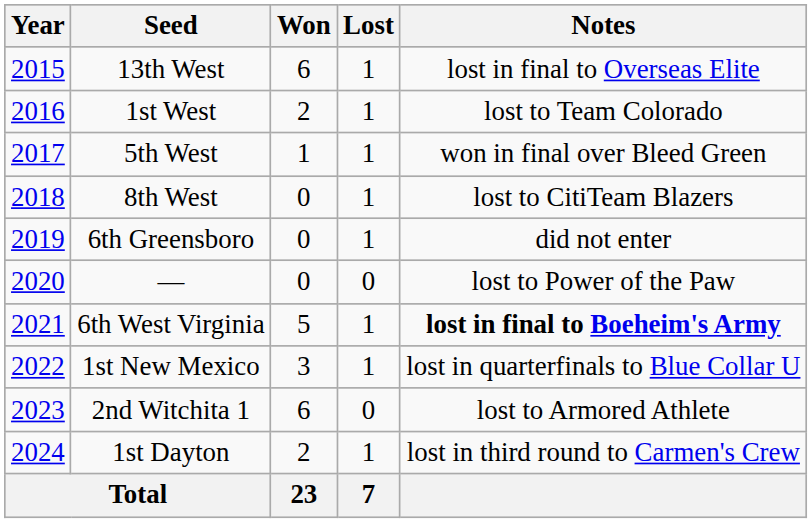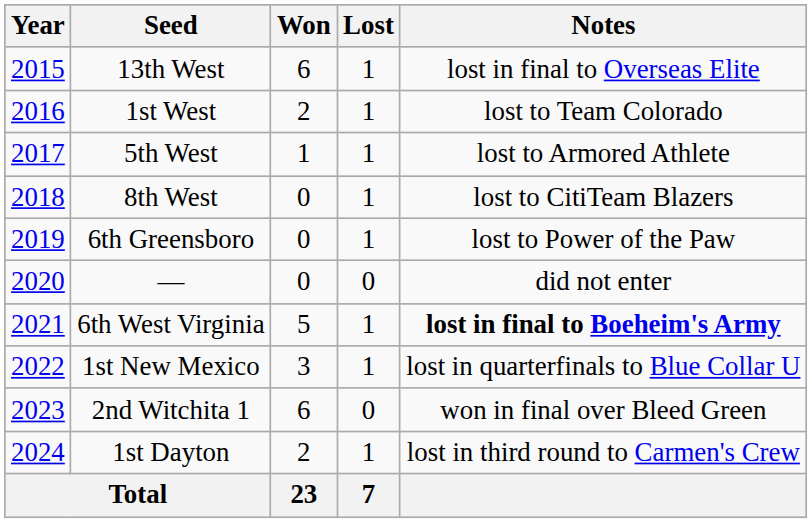5th West | Notes: won in final over Bleed Green -> lost to Armored Athlete
6th Greensboro | Notes: did not enter -> lost to Power of the Paw
— | Notes: lost to Power of the Paw -> did not enter
2nd Witchita 1 | Notes: lost to Armored Athlete -> won in final over Bleed Green
